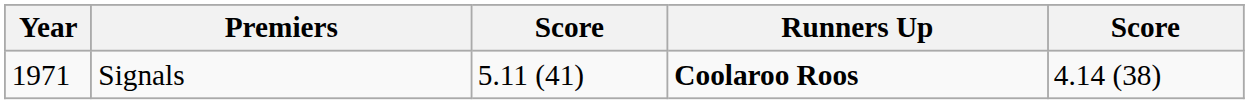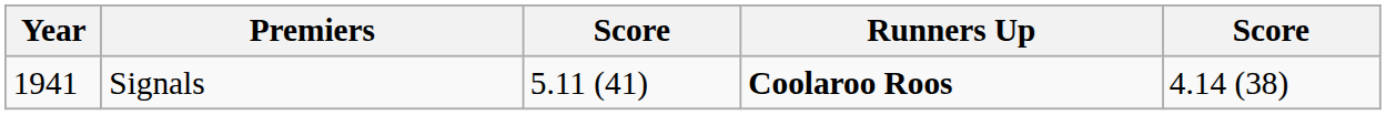Signals | Year: 1971 -> 1941
